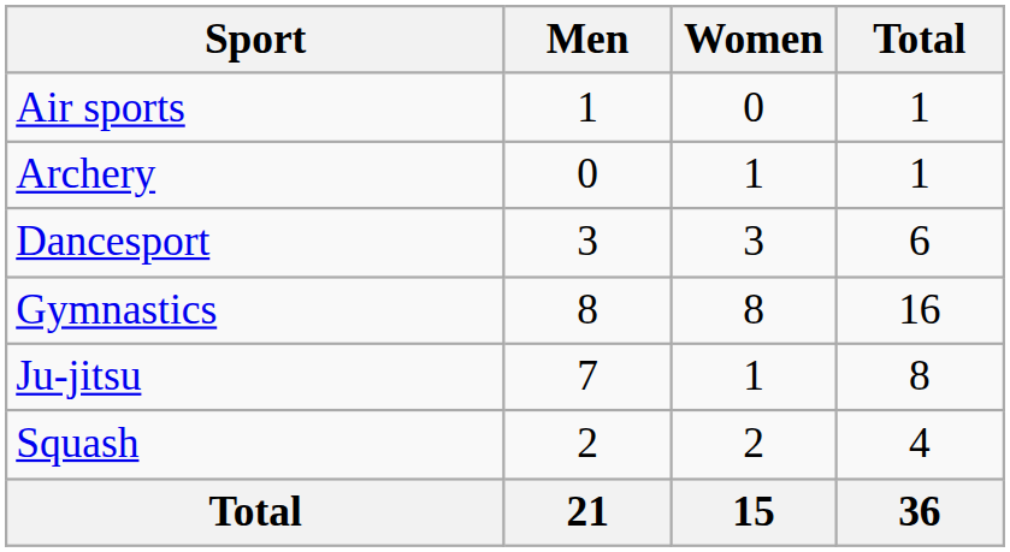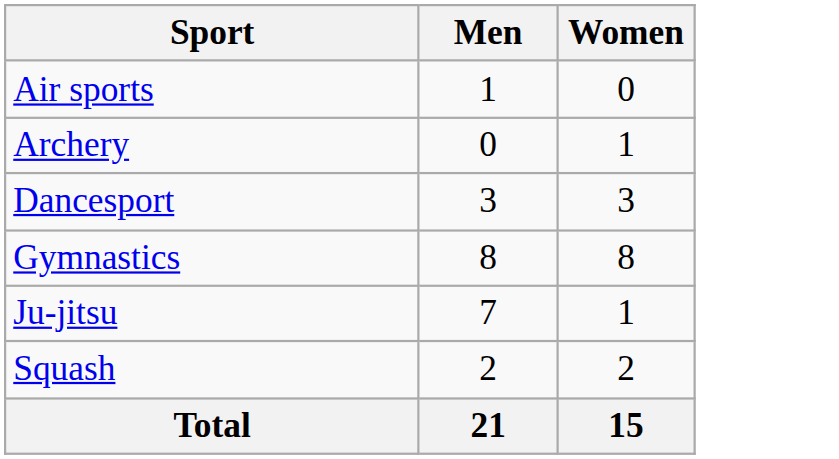- column: Total | 1 | 1 | 6 | 16 | 8 | 4 | 36
